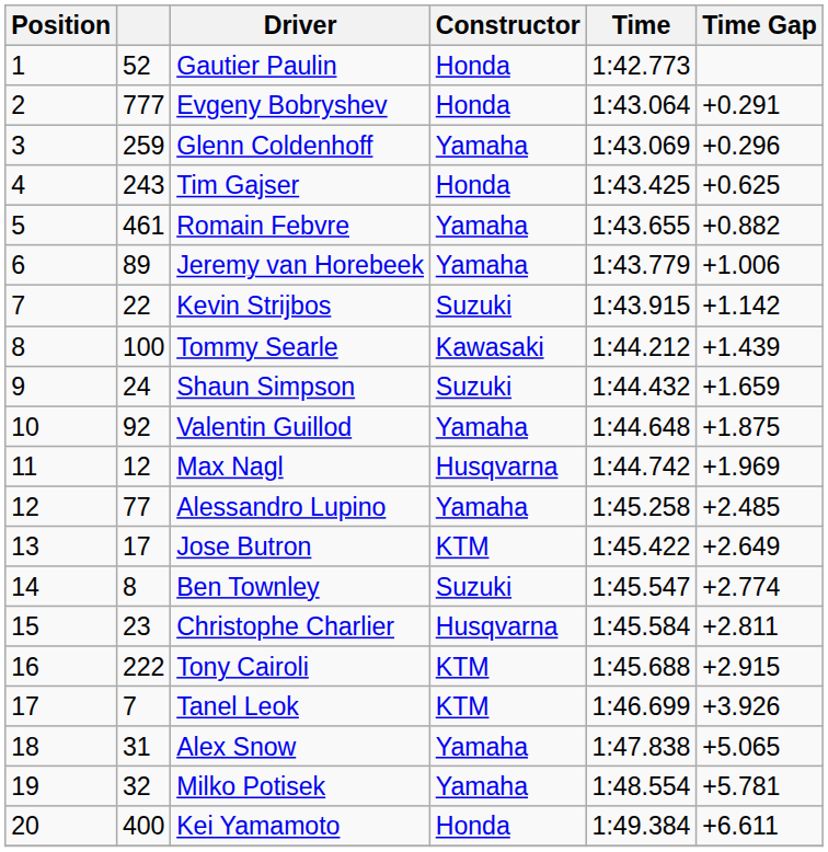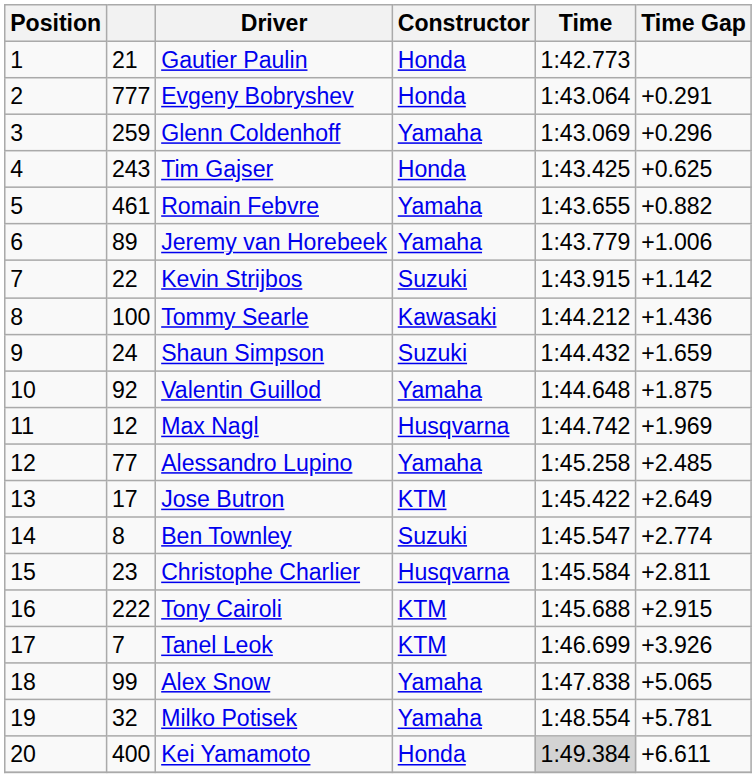Gautier Paulin | column 2: 52 -> 21
Tommy Searle | Time Gap: +1.439 -> +1.436
Alex Snow | column 2: 31 -> 99
Kei Yamamoto | Time: no background -> lightgrey background
